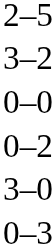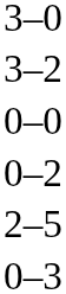rows swapped: 2–5 <-> 3–0
